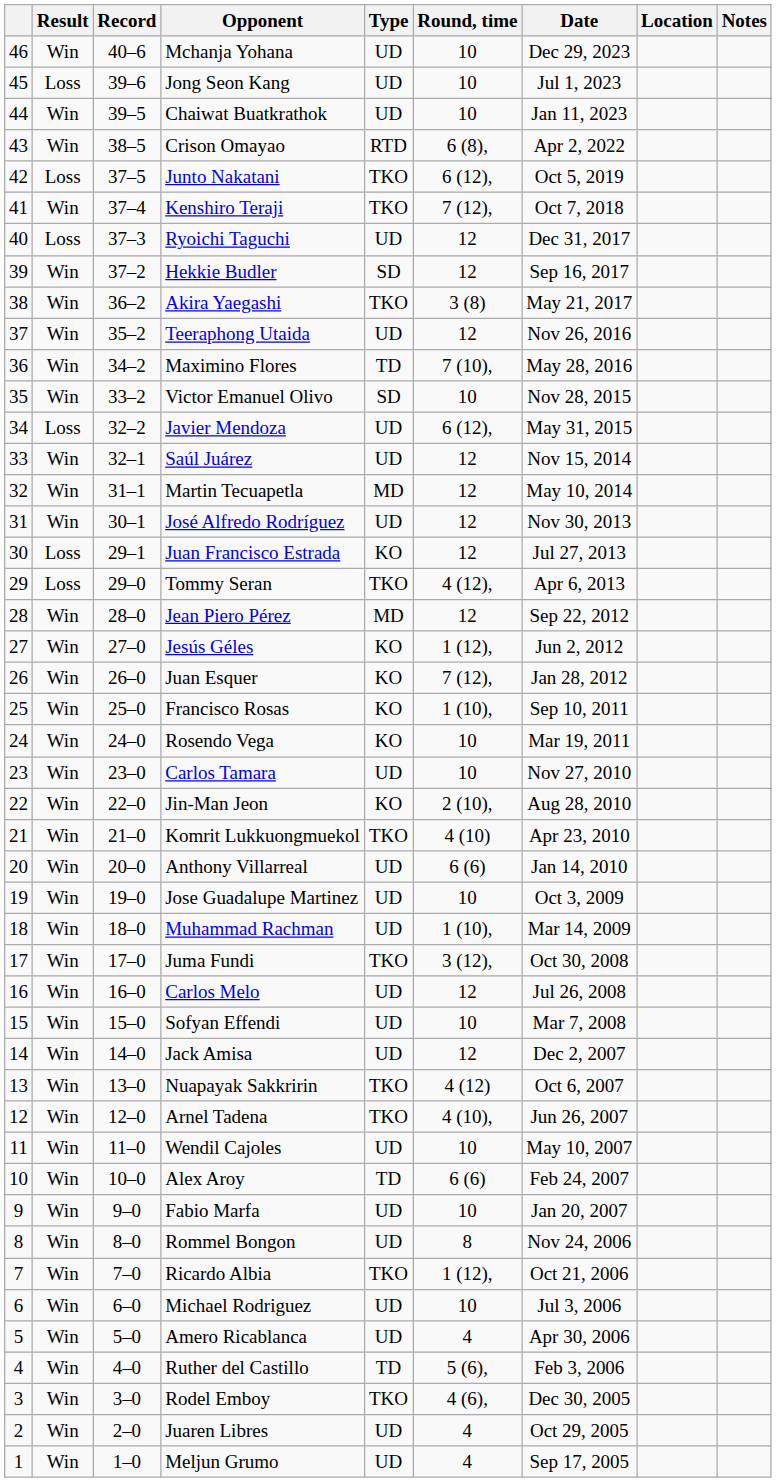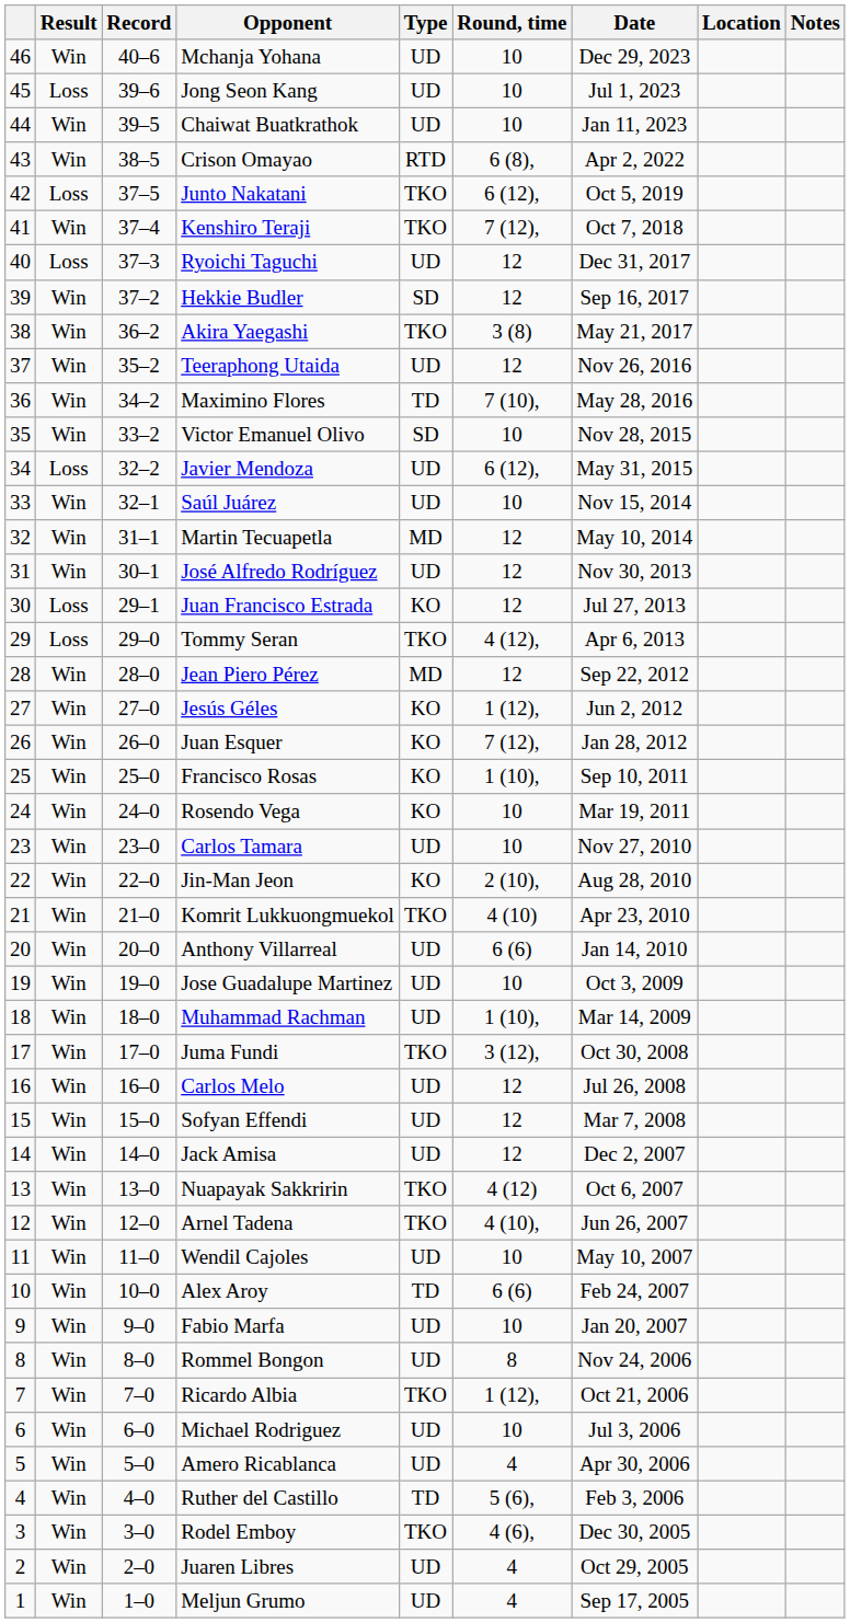Saúl Juárez | Round, time: 12 -> 10
Sofyan Effendi | Round, time: 10 -> 12
